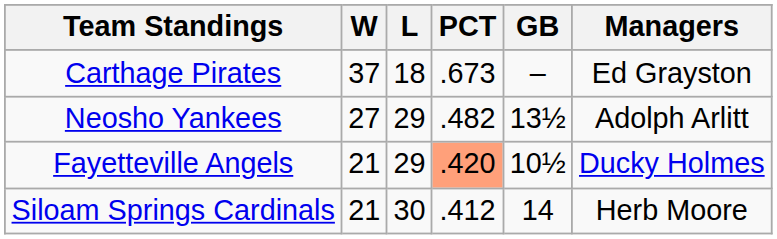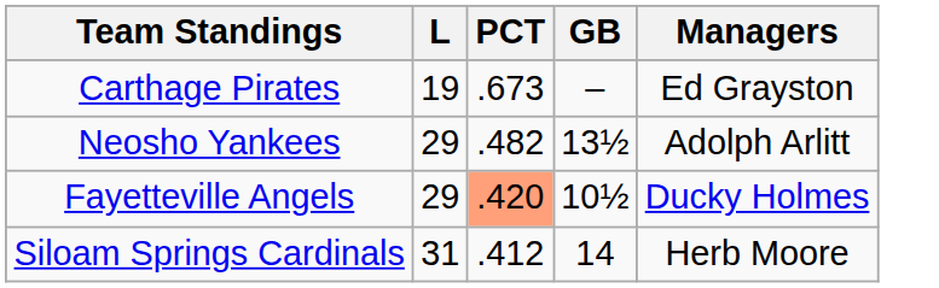- column: W | 37 | 27 | 21 | 21
Carthage Pirates | L: 18 -> 19
Siloam Springs Cardinals | L: 30 -> 31
